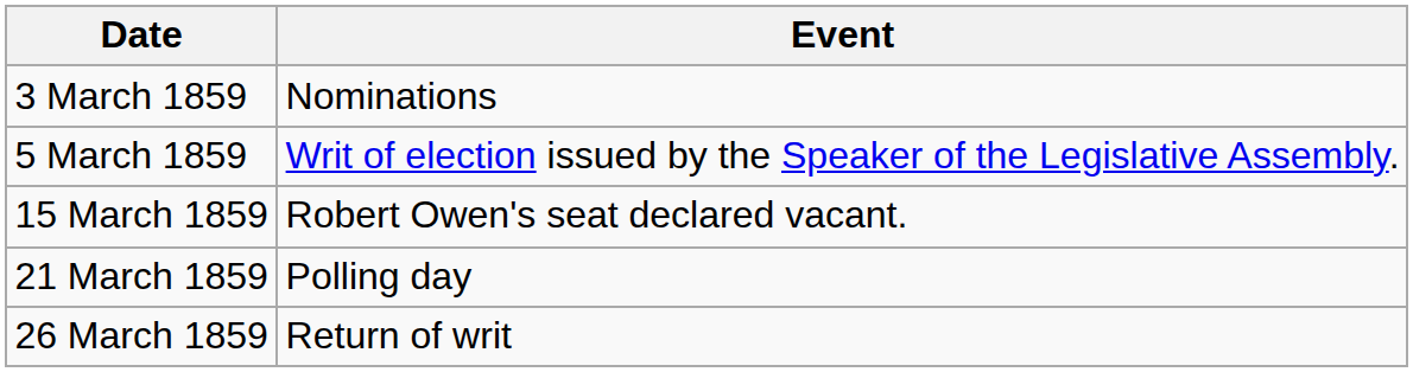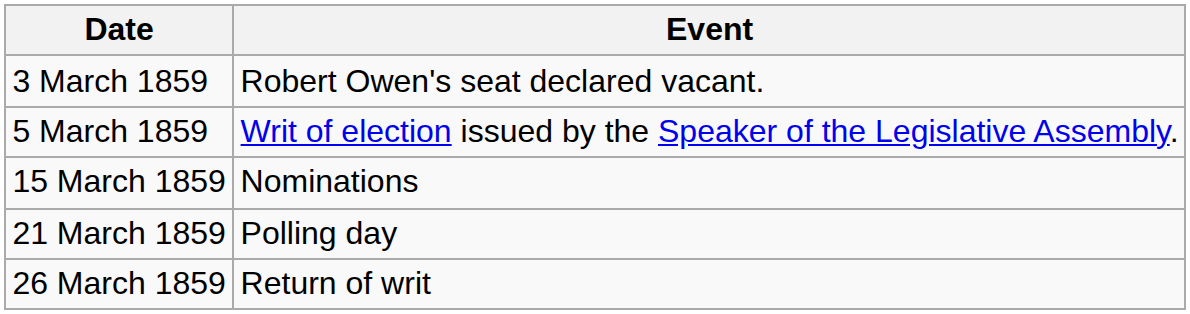3 March 1859 | Event: Nominations -> Robert Owen's seat declared vacant.
15 March 1859 | Event: Robert Owen's seat declared vacant. -> Nominations
